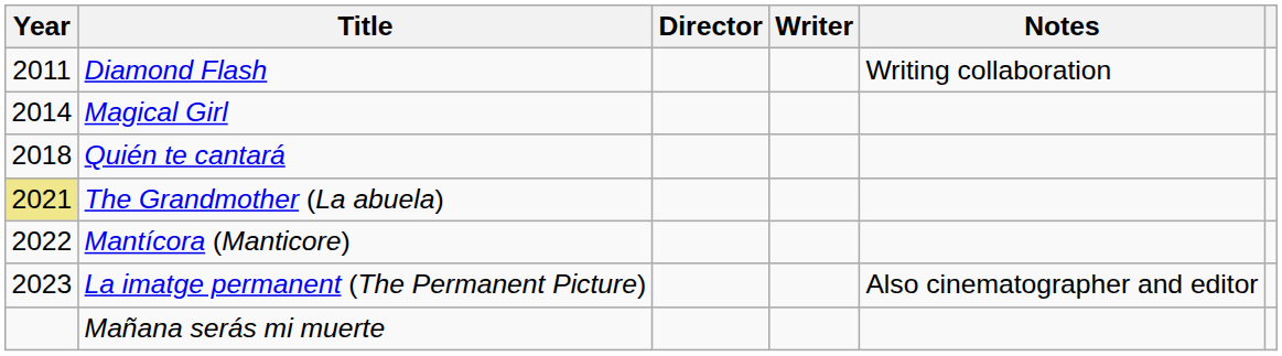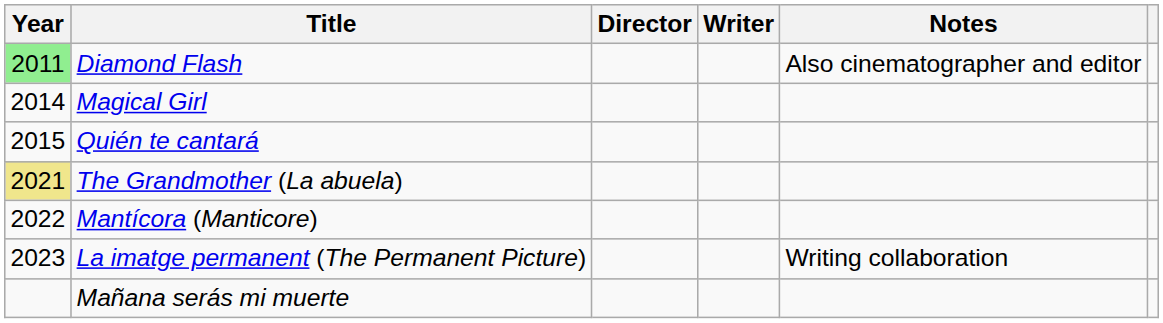Diamond Flash | Year: no background -> lightgreen background
Diamond Flash | Notes: Writing collaboration -> Also cinematographer and editor
Quién te cantará | Year: 2018 -> 2015
La imatge permanent (The Permanent Picture) | Notes: Also cinematographer and editor -> Writing collaboration
